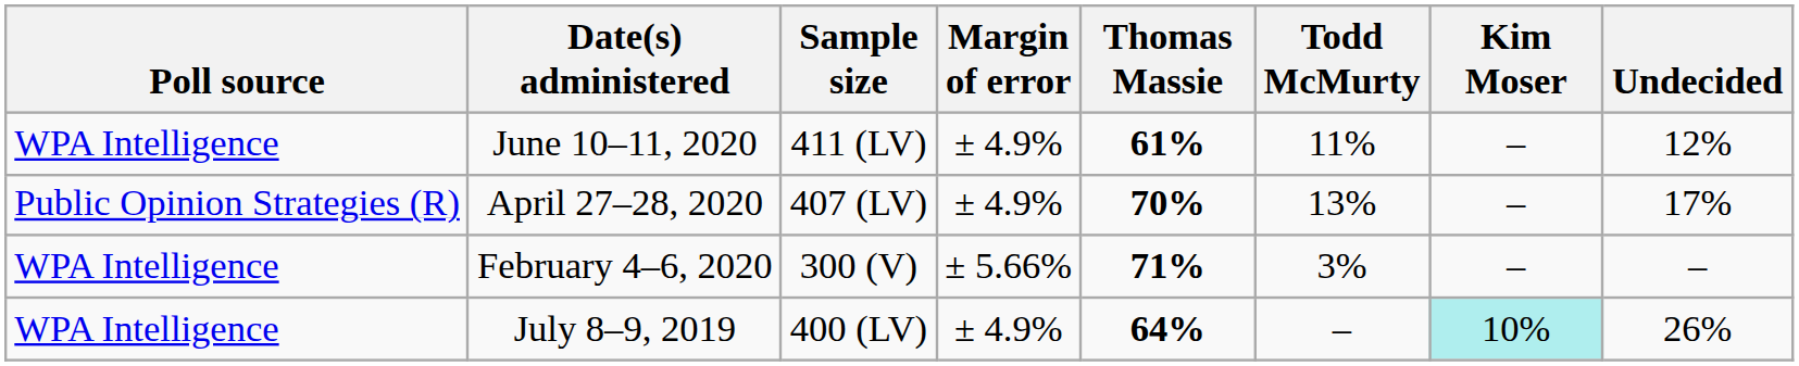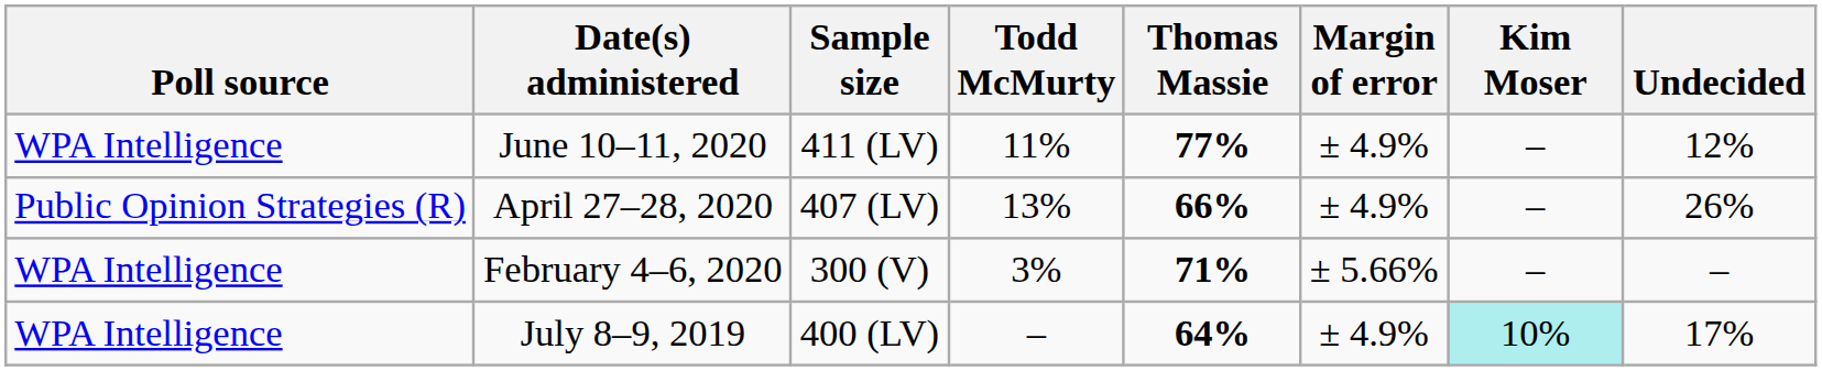columns swapped: Margin of error <-> Todd McMurty
June 10–11, 2020 | Thomas Massie: 61% -> 77%
April 27–28, 2020 | Thomas Massie: 70% -> 66%
April 27–28, 2020 | Undecided: 17% -> 26%
July 8–9, 2019 | Undecided: 26% -> 17%
